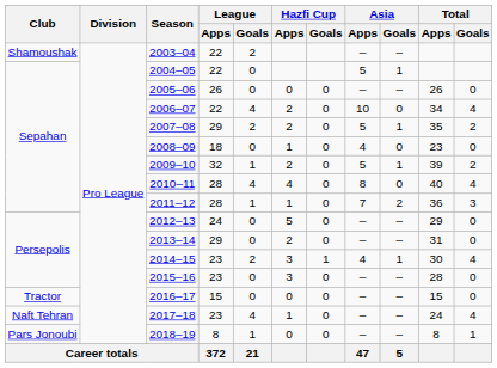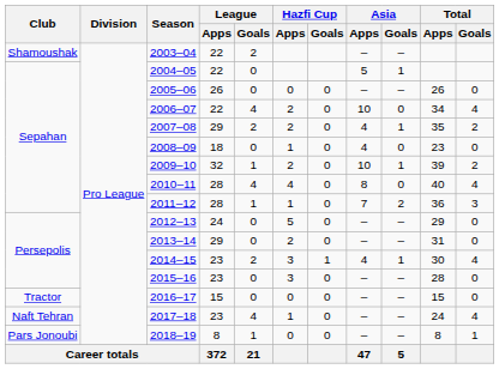2007–08 | Asia / Apps: 5 -> 4
2009–10 | Asia / Apps: 5 -> 10
